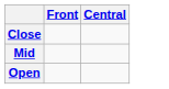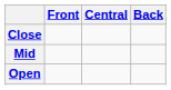+ column: Back
